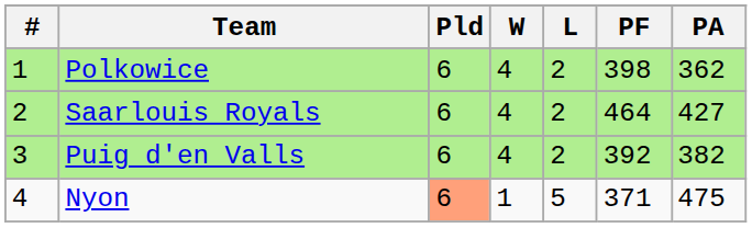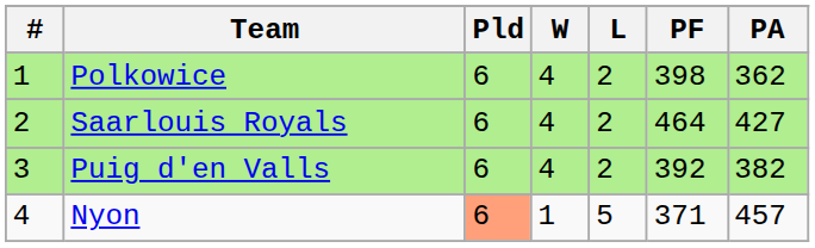Nyon | PA: 475 -> 457
